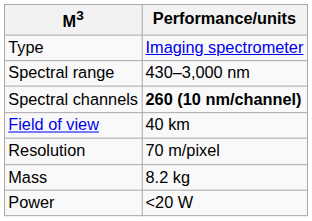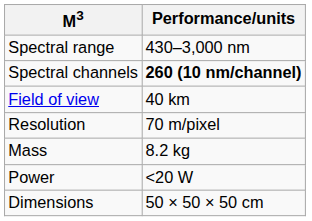- row: Type | Imaging spectrometer
+ row: Dimensions | 50 × 50 × 50 cm
